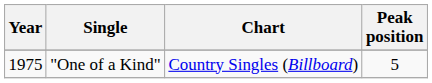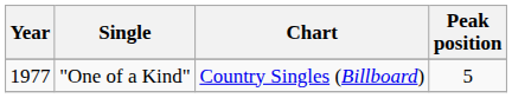"One of a Kind" | Year: 1975 -> 1977
